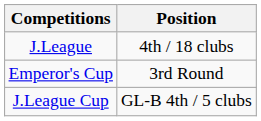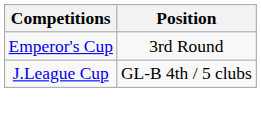- row: J.League | 4th / 18 clubs
